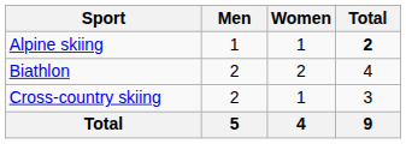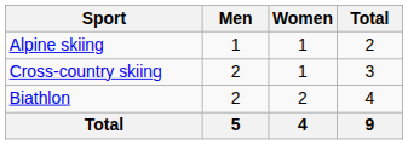Alpine skiing | Total: bold -> normal
rows swapped: Biathlon <-> Cross-country skiing
